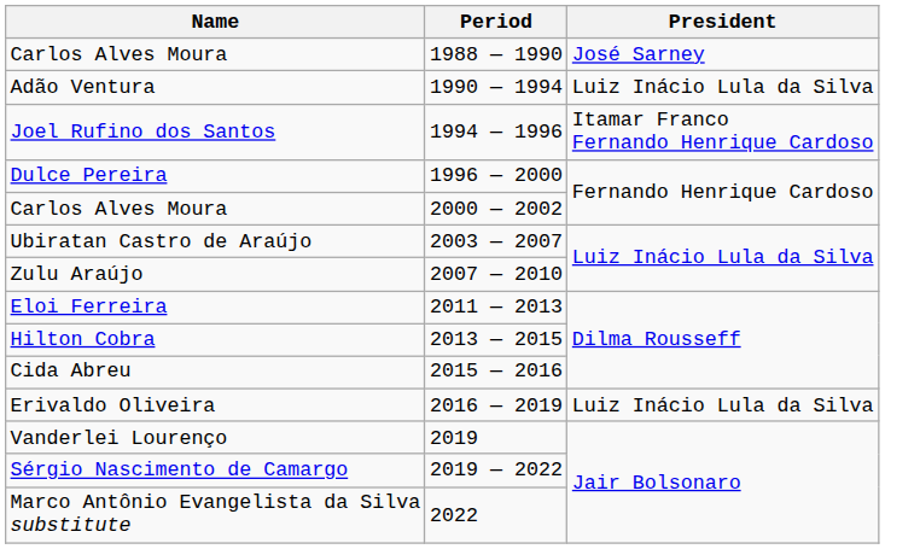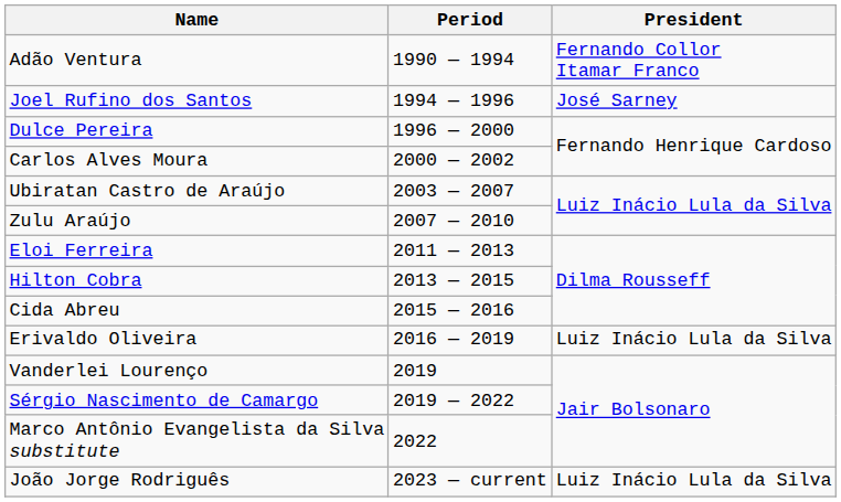- row: Carlos Alves Moura | 1988 — 1990 | José Sarney
Adão Ventura | President: Luiz Inácio Lula da Silva -> Fernando Collor Itamar Franco
Joel Rufino dos Santos | President: Itamar Franco Fernando Henrique Cardoso -> José Sarney
+ row: João Jorge Rodriguês | 2023 — current | Luiz Inácio Lula da Silva
